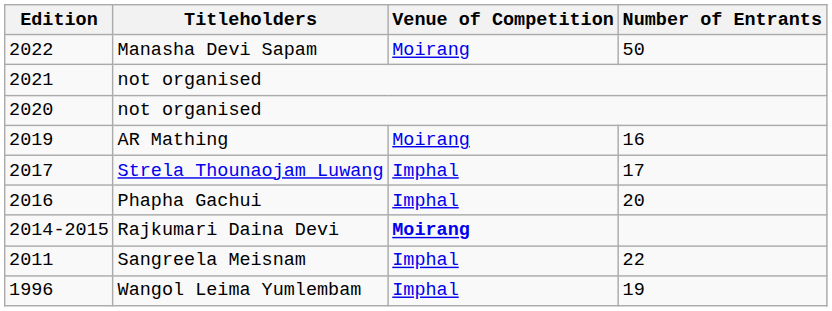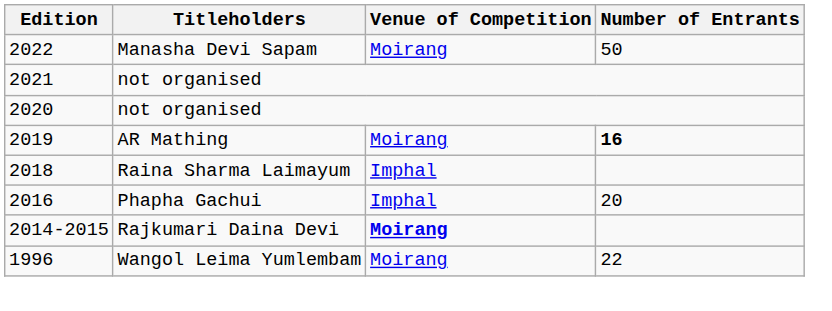AR Mathing | Number of Entrants: normal -> bold
+ row: 2018 | Raina Sharma Laimayum | Imphal
- row: 2017 | Strela Thounaojam Luwang | Imphal | 17
- row: 2011 | Sangreela Meisnam | Imphal | 22
Wangol Leima Yumlembam | Venue of Competition: Imphal -> Moirang
Wangol Leima Yumlembam | Number of Entrants: 19 -> 22
